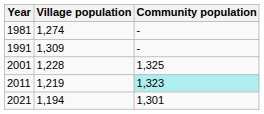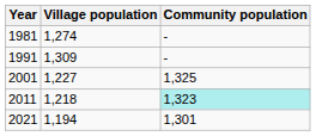2001 | Village population: 1,228 -> 1,227
2011 | Village population: 1,219 -> 1,218
